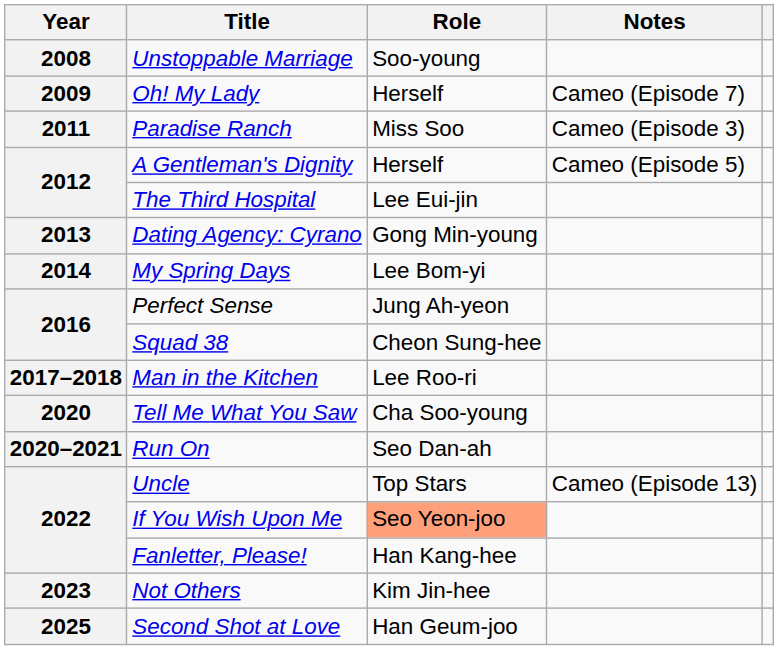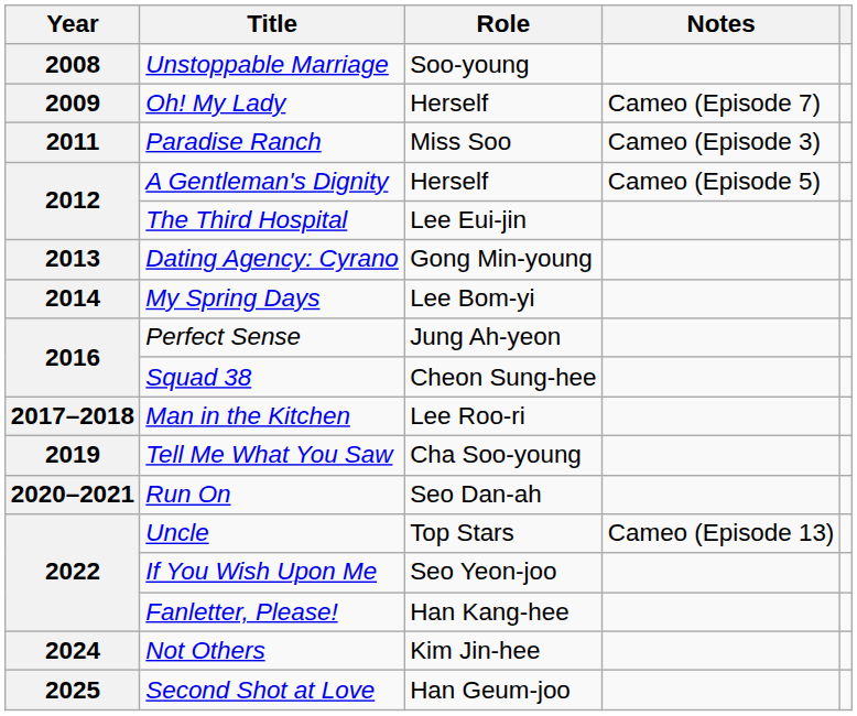Tell Me What You Saw | Year: 2020 -> 2019
If You Wish Upon Me | Role: lightsalmon background -> no background
Not Others | Year: 2023 -> 2024
